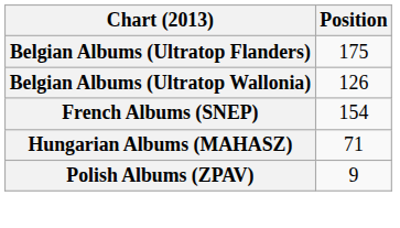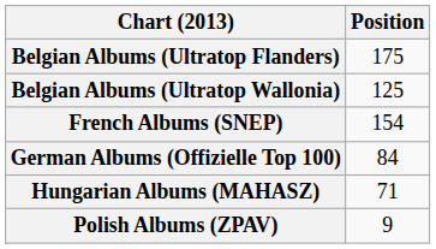Belgian Albums (Ultratop Wallonia) | Position: 126 -> 125
+ row: German Albums (Offizielle Top 100) | 84
